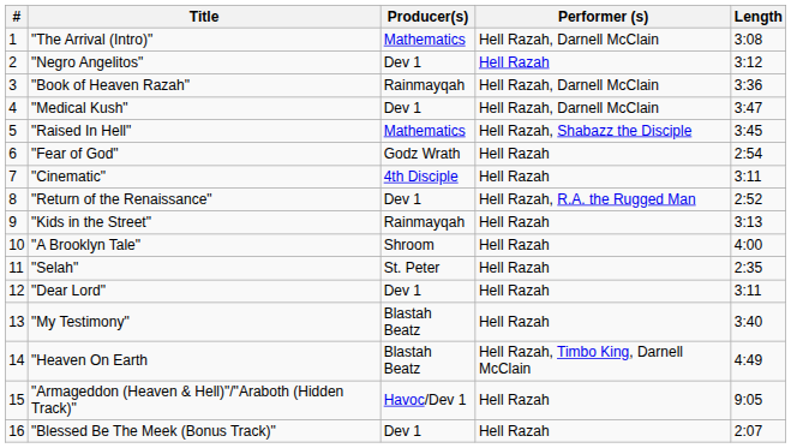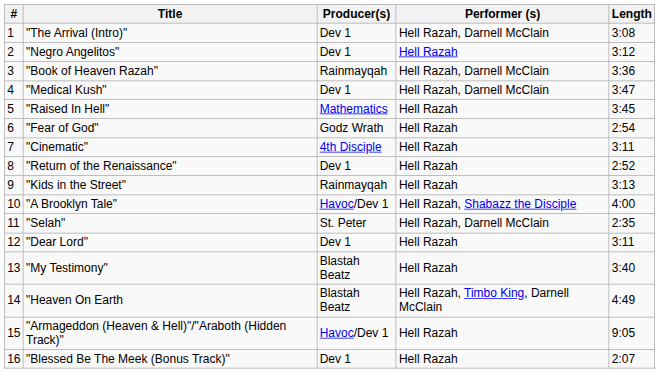"The Arrival (Intro)" | Producer(s): Mathematics -> Dev 1
"Raised In Hell" | Performer (s): Hell Razah, Shabazz the Disciple -> Hell Razah
"Return of the Renaissance" | Performer (s): Hell Razah, R.A. the Rugged Man -> Hell Razah
"A Brooklyn Tale" | Producer(s): Shroom -> Havoc/Dev 1
"A Brooklyn Tale" | Performer (s): Hell Razah -> Hell Razah, Shabazz the Disciple
"Selah" | Performer (s): Hell Razah -> Hell Razah, Darnell McClain
